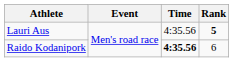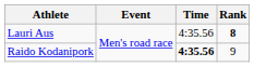Lauri Aus | Rank: 5 -> 8
Raido Kodanipork | Rank: 6 -> 9
